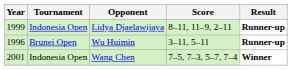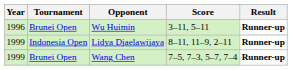rows swapped: Wu Huimin <-> Lidya Djaelawijaya
Wang Chen | Year: 2001 -> 1999
Wang Chen | Tournament: Indonesia Open -> Brunei Open
Wang Chen | Result: Winner -> Runner-up
